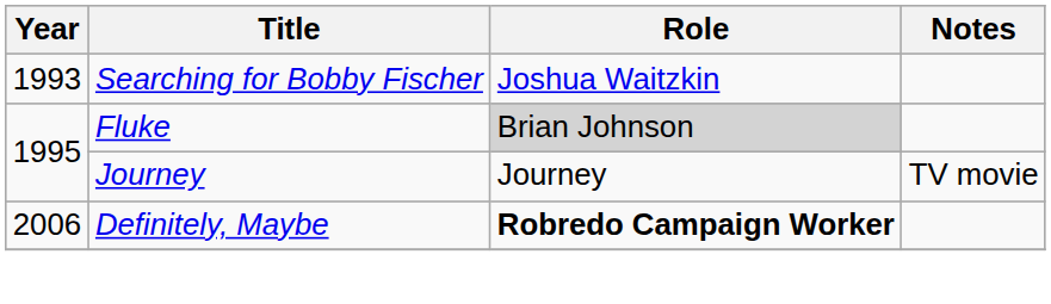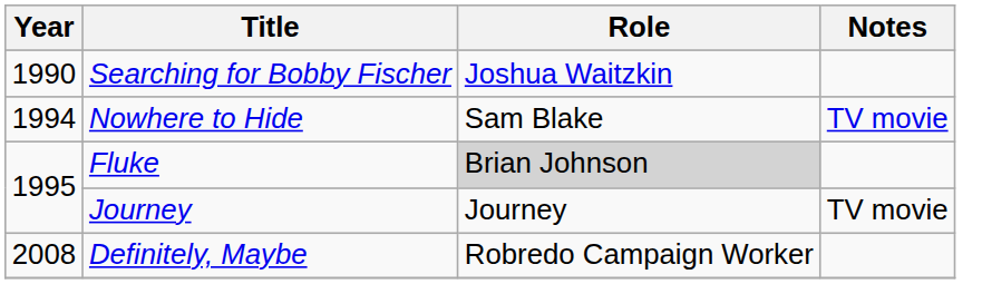Searching for Bobby Fischer | Year: 1993 -> 1990
+ row: 1994 | Nowhere to Hide | Sam Blake | TV movie
Definitely, Maybe | Year: 2006 -> 2008
Definitely, Maybe | Role: bold -> normal
